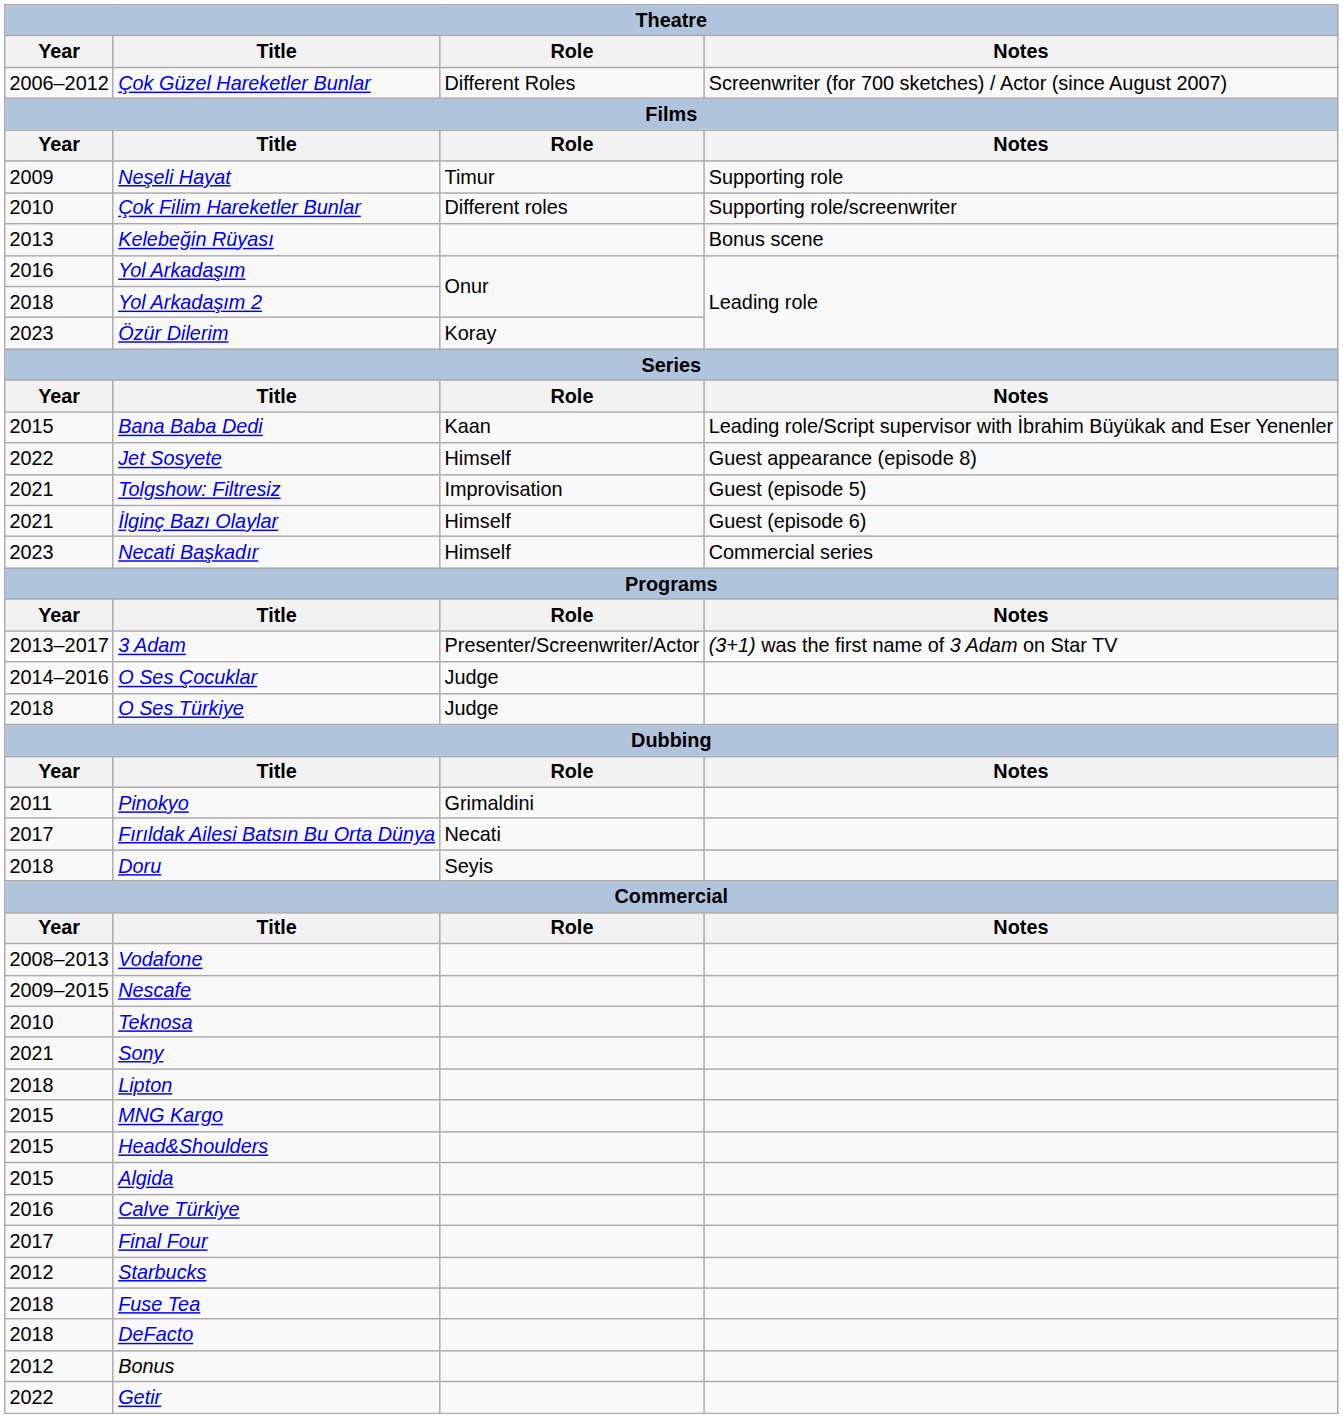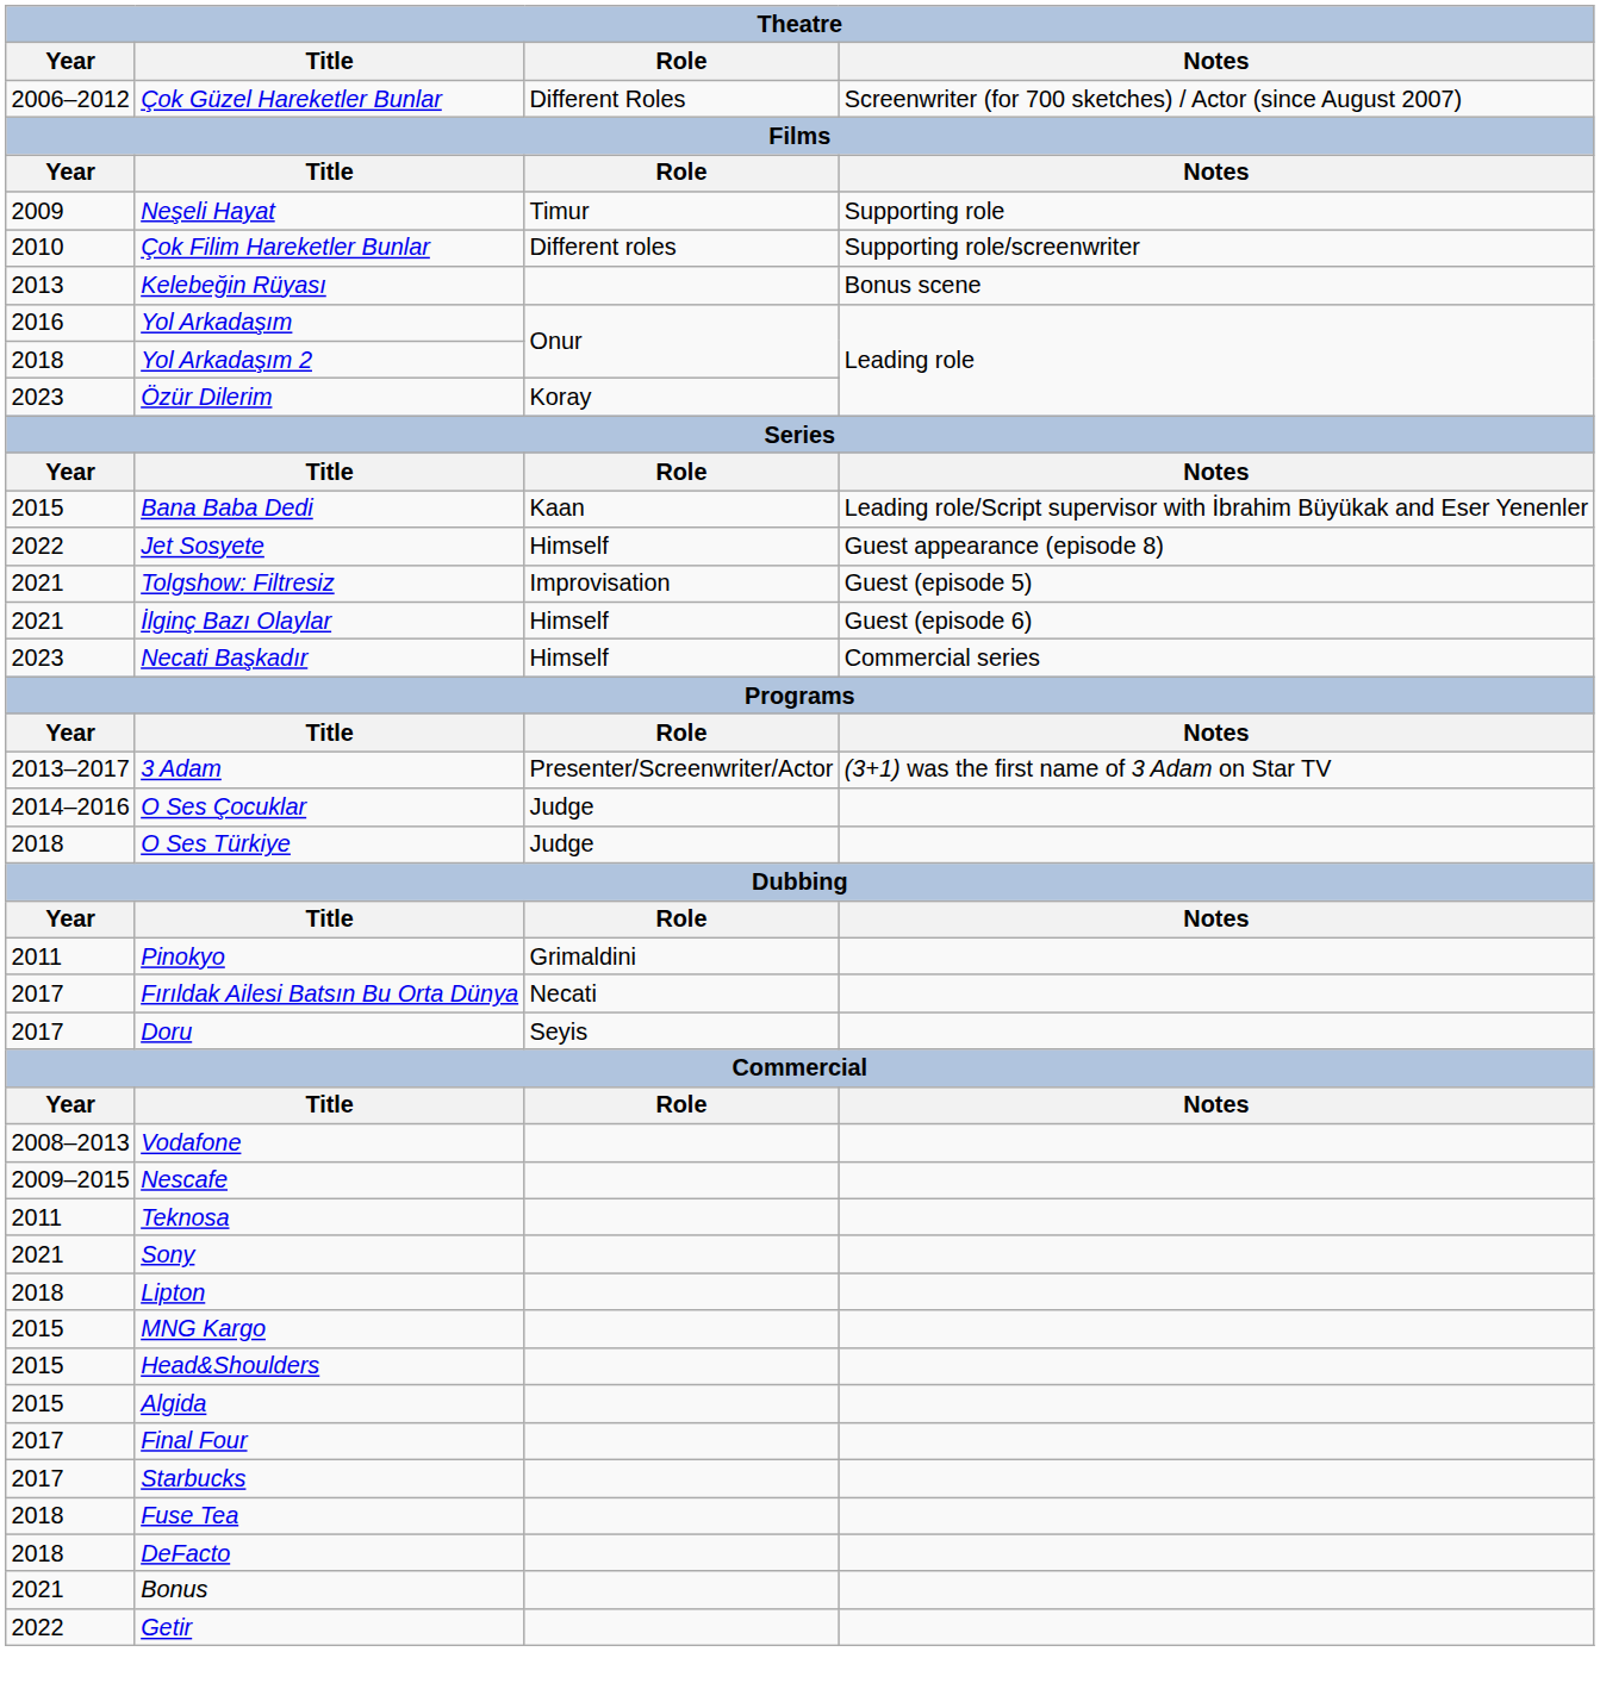Doru | Year: 2018 -> 2017
Teknosa | Year: 2010 -> 2011
- row: 2016 | Calve Türkiye
Starbucks | Year: 2012 -> 2017
Bonus | Year: 2012 -> 2021
